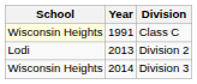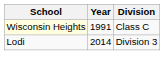- row: Lodi | 2013 | Division 2
Division 3 | School: Wisconsin Heights -> Lodi
